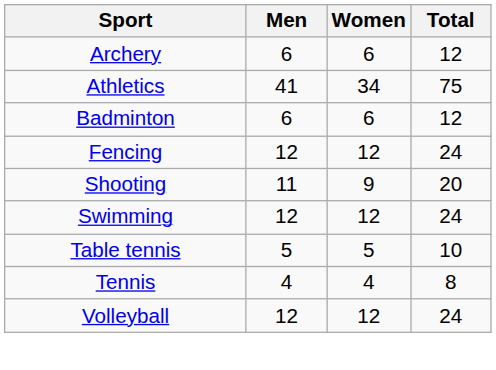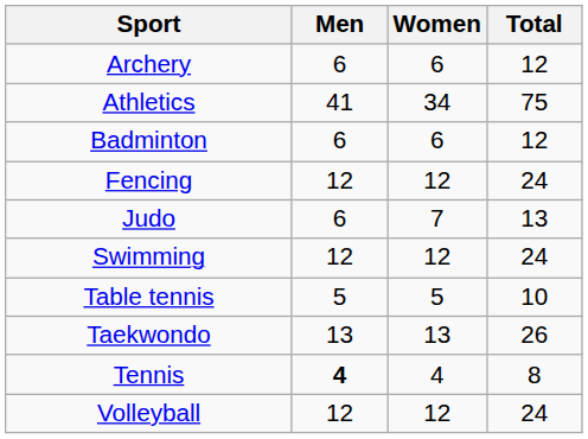+ row: Judo | 6 | 7 | 13
- row: Shooting | 11 | 9 | 20
+ row: Taekwondo | 13 | 13 | 26
Tennis | Men: normal -> bold
